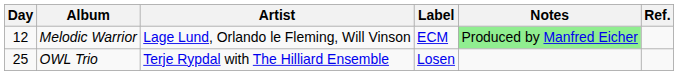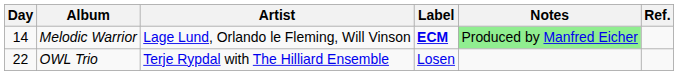Melodic Warrior | Day: 12 -> 14
Melodic Warrior | Label: normal -> bold
OWL Trio | Day: 25 -> 22
